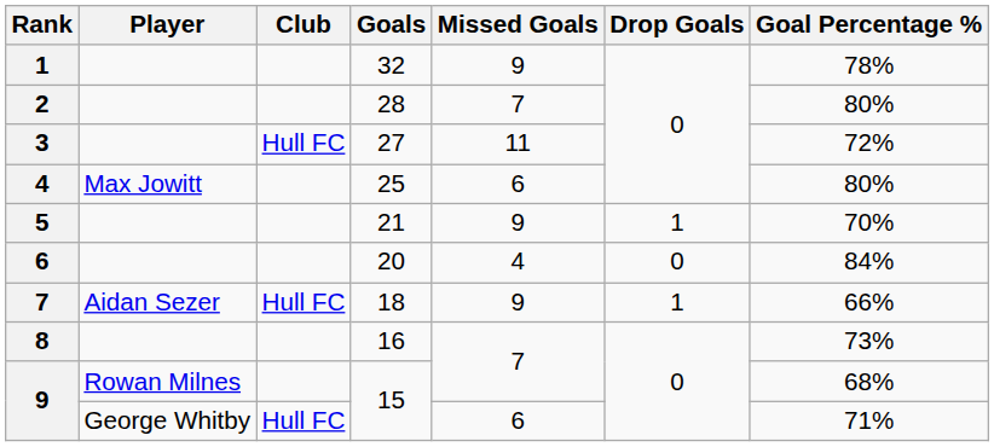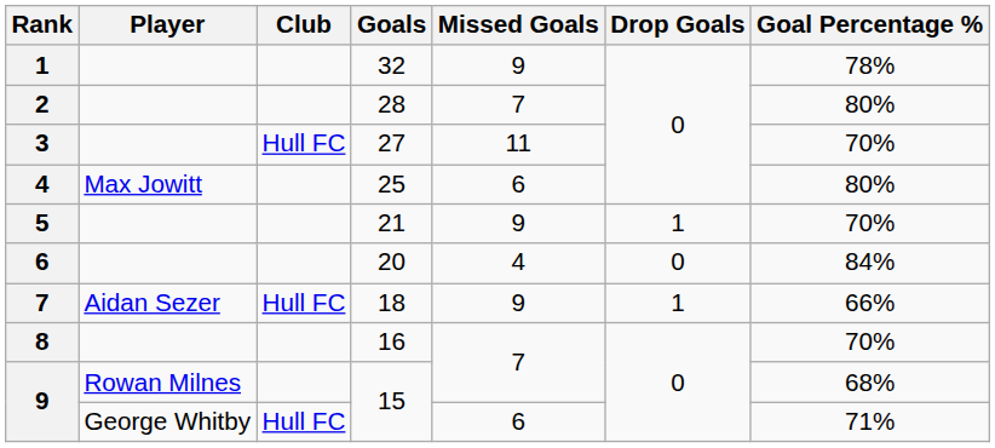3 | Goal Percentage %: 72% -> 70%
8 | Goal Percentage %: 73% -> 70%
